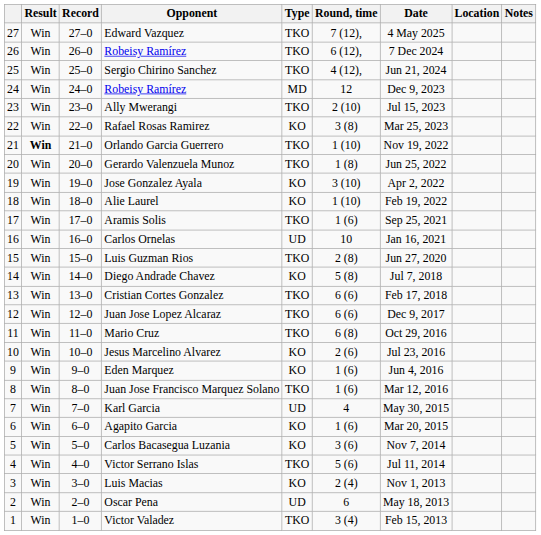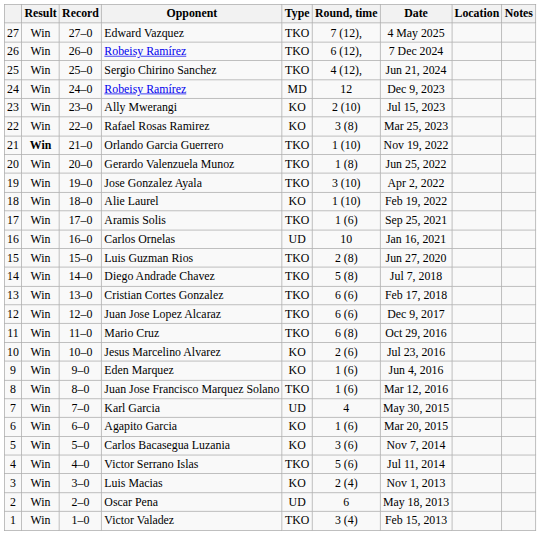Ally Mwerangi | Type: TKO -> KO
Jose Gonzalez Ayala | Type: KO -> TKO
Diego Andrade Chavez | Type: KO -> TKO
